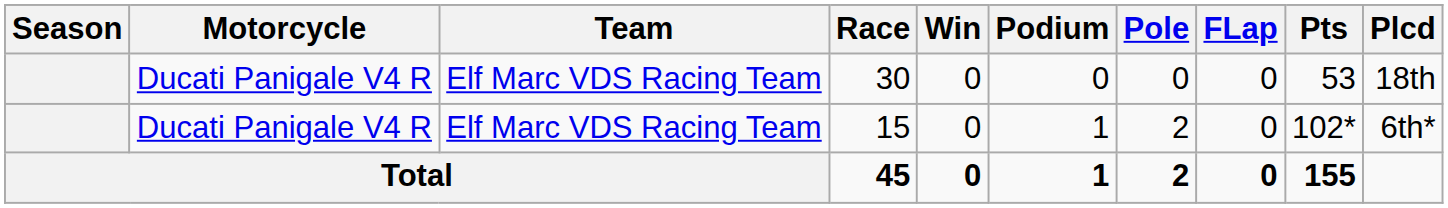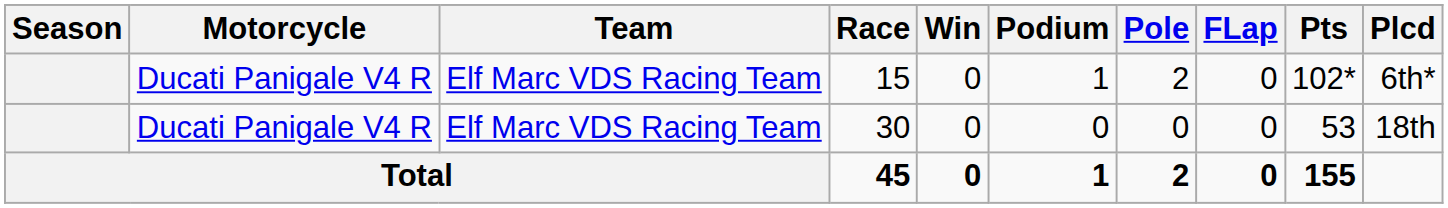rows swapped: 30 <-> 15
